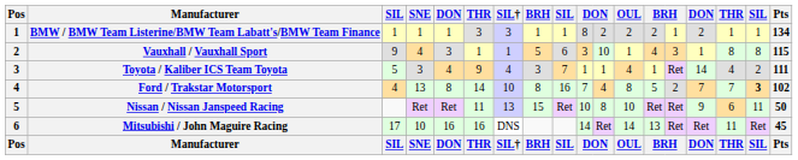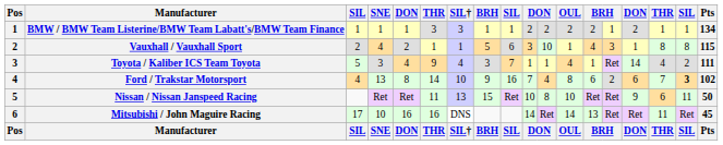BMW / BMW Team Listerine/BMW Team Labatt's/BMW Team Finance | column 10: 8 -> 2
Vauxhall / Vauxhall Sport | column 3: 9 -> 2
Vauxhall / Vauxhall Sport | column 5: 3 -> 2
Ford / Trakstar Motorsport | column 8: 8 -> 9
Ford / Trakstar Motorsport | column 13: 5 -> 6
Ford / Trakstar Motorsport | column 15: 7 -> 6
